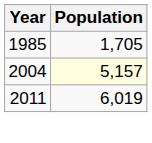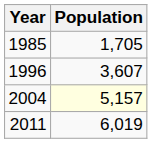+ row: 1996 | 3,607
